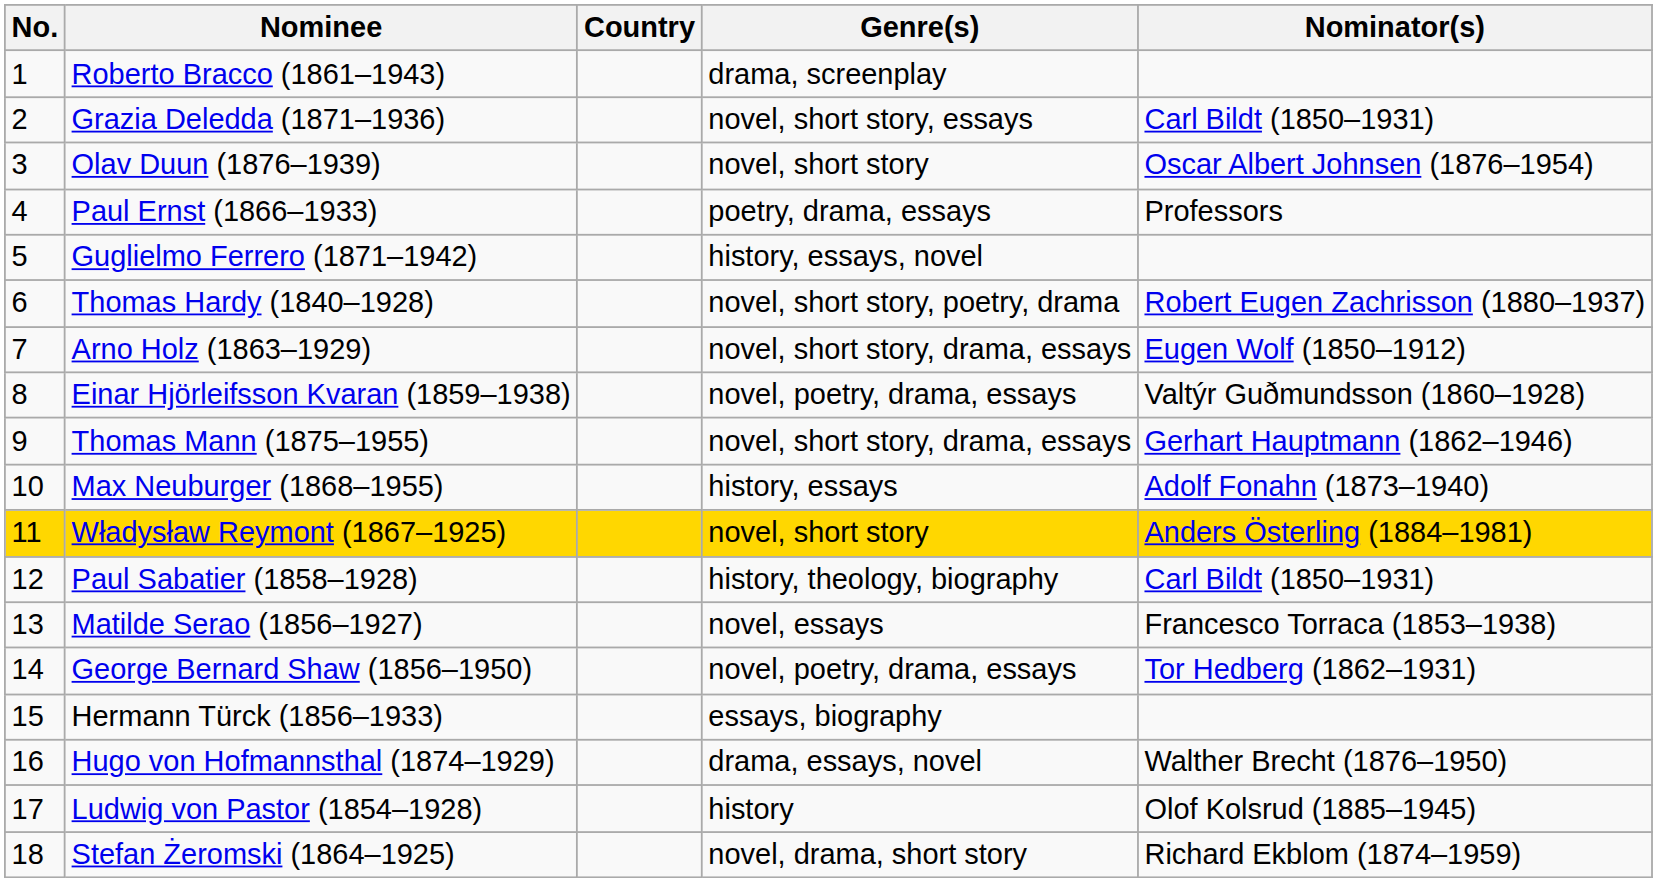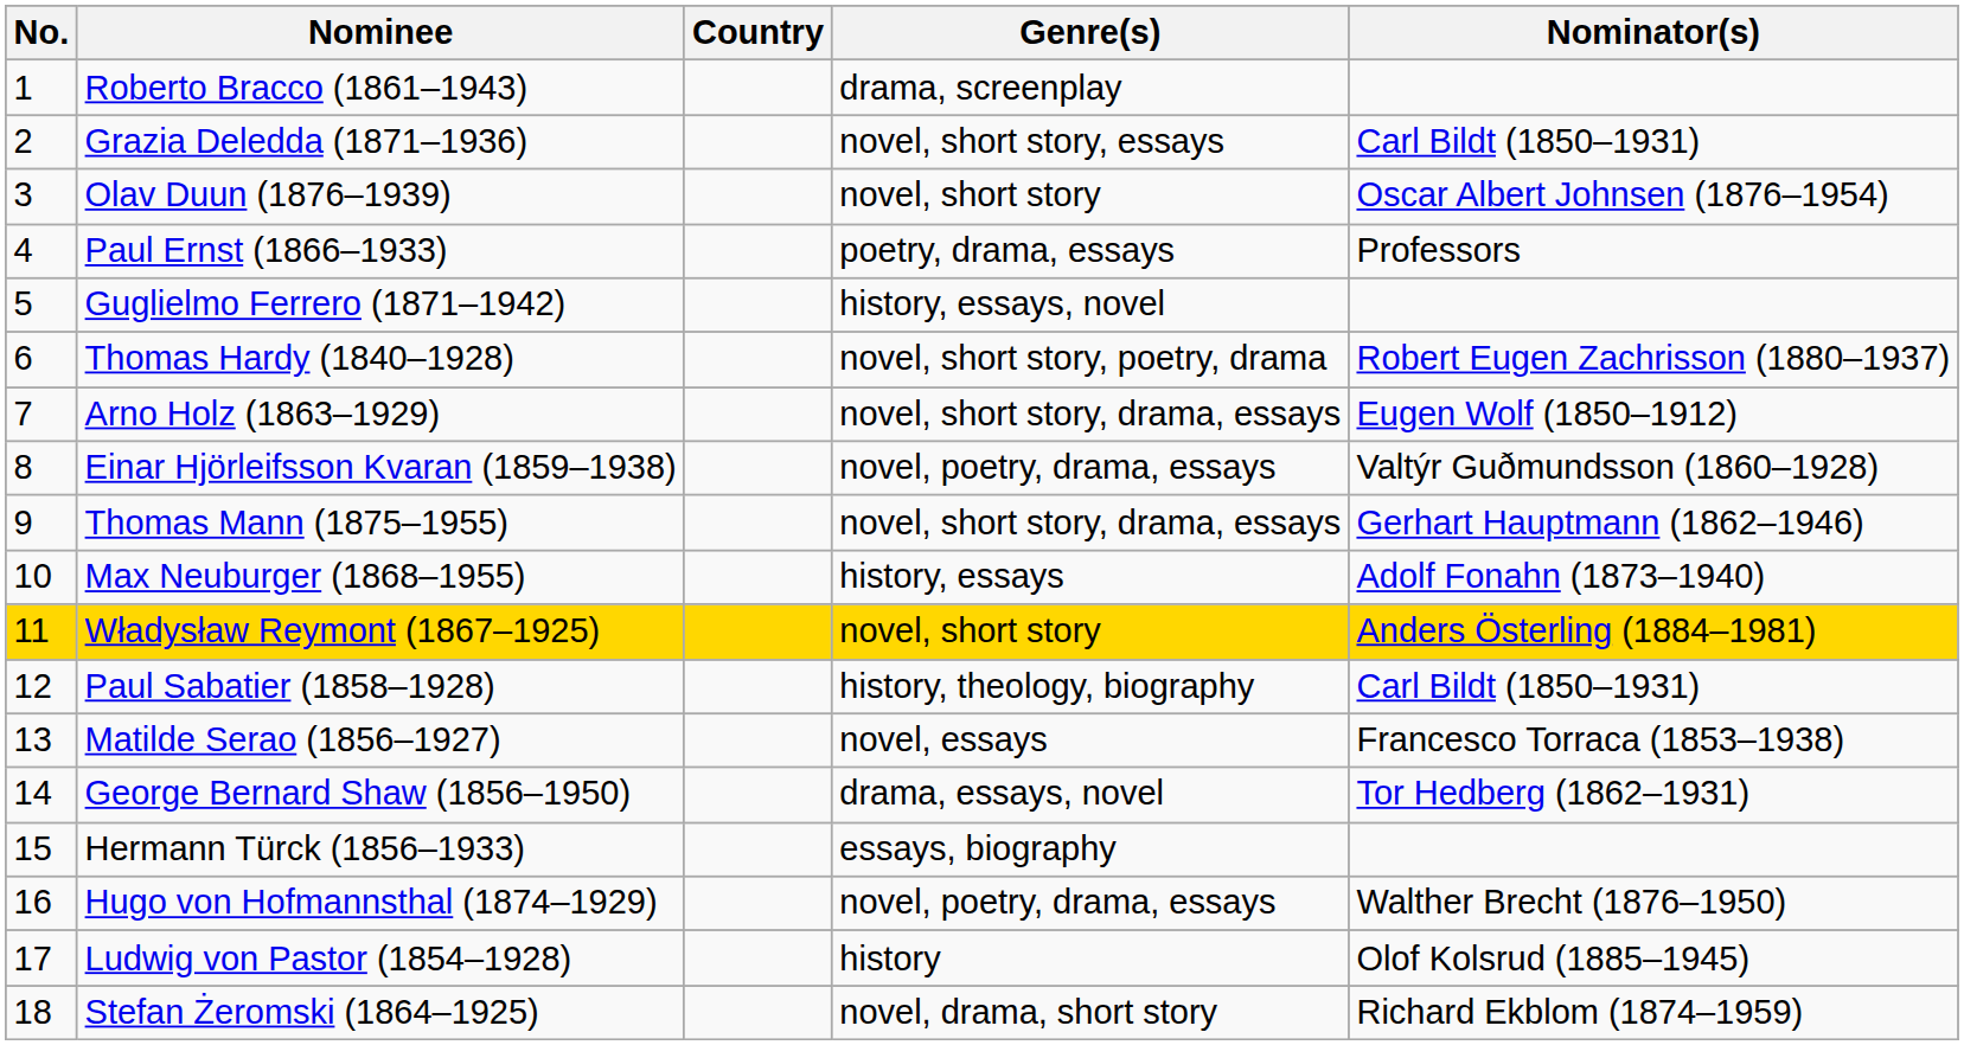George Bernard Shaw (1856–1950) | Genre(s): novel, poetry, drama, essays -> drama, essays, novel
Hugo von Hofmannsthal (1874–1929) | Genre(s): drama, essays, novel -> novel, poetry, drama, essays
